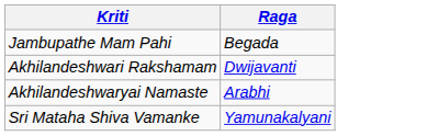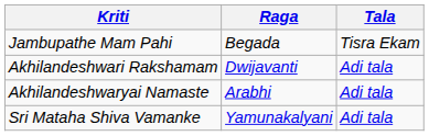+ column: Tala | Tisra Ekam | Adi tala | Adi tala | Adi tala
